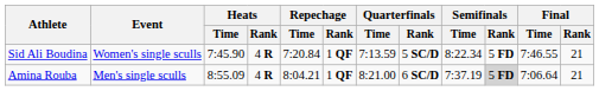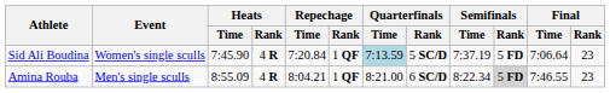Sid Ali Boudina | Quarterfinals / Time: no background -> lightblue background
Sid Ali Boudina | Semifinals / Time: 8:22.34 -> 7:37.19
Sid Ali Boudina | Final / Time: 7:46.55 -> 7:06.64
Sid Ali Boudina | Final / Rank: 21 -> 23
Amina Rouba | Semifinals / Time: 7:37.19 -> 8:22.34
Amina Rouba | Final / Time: 7:06.64 -> 7:46.55
Amina Rouba | Final / Rank: 21 -> 23
